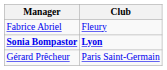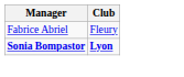- row: Gérard Prêcheur | Paris Saint-Germain
